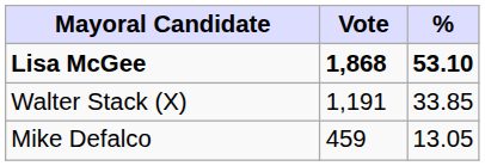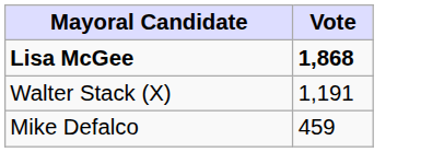- column: % | 53.10 | 33.85 | 13.05
